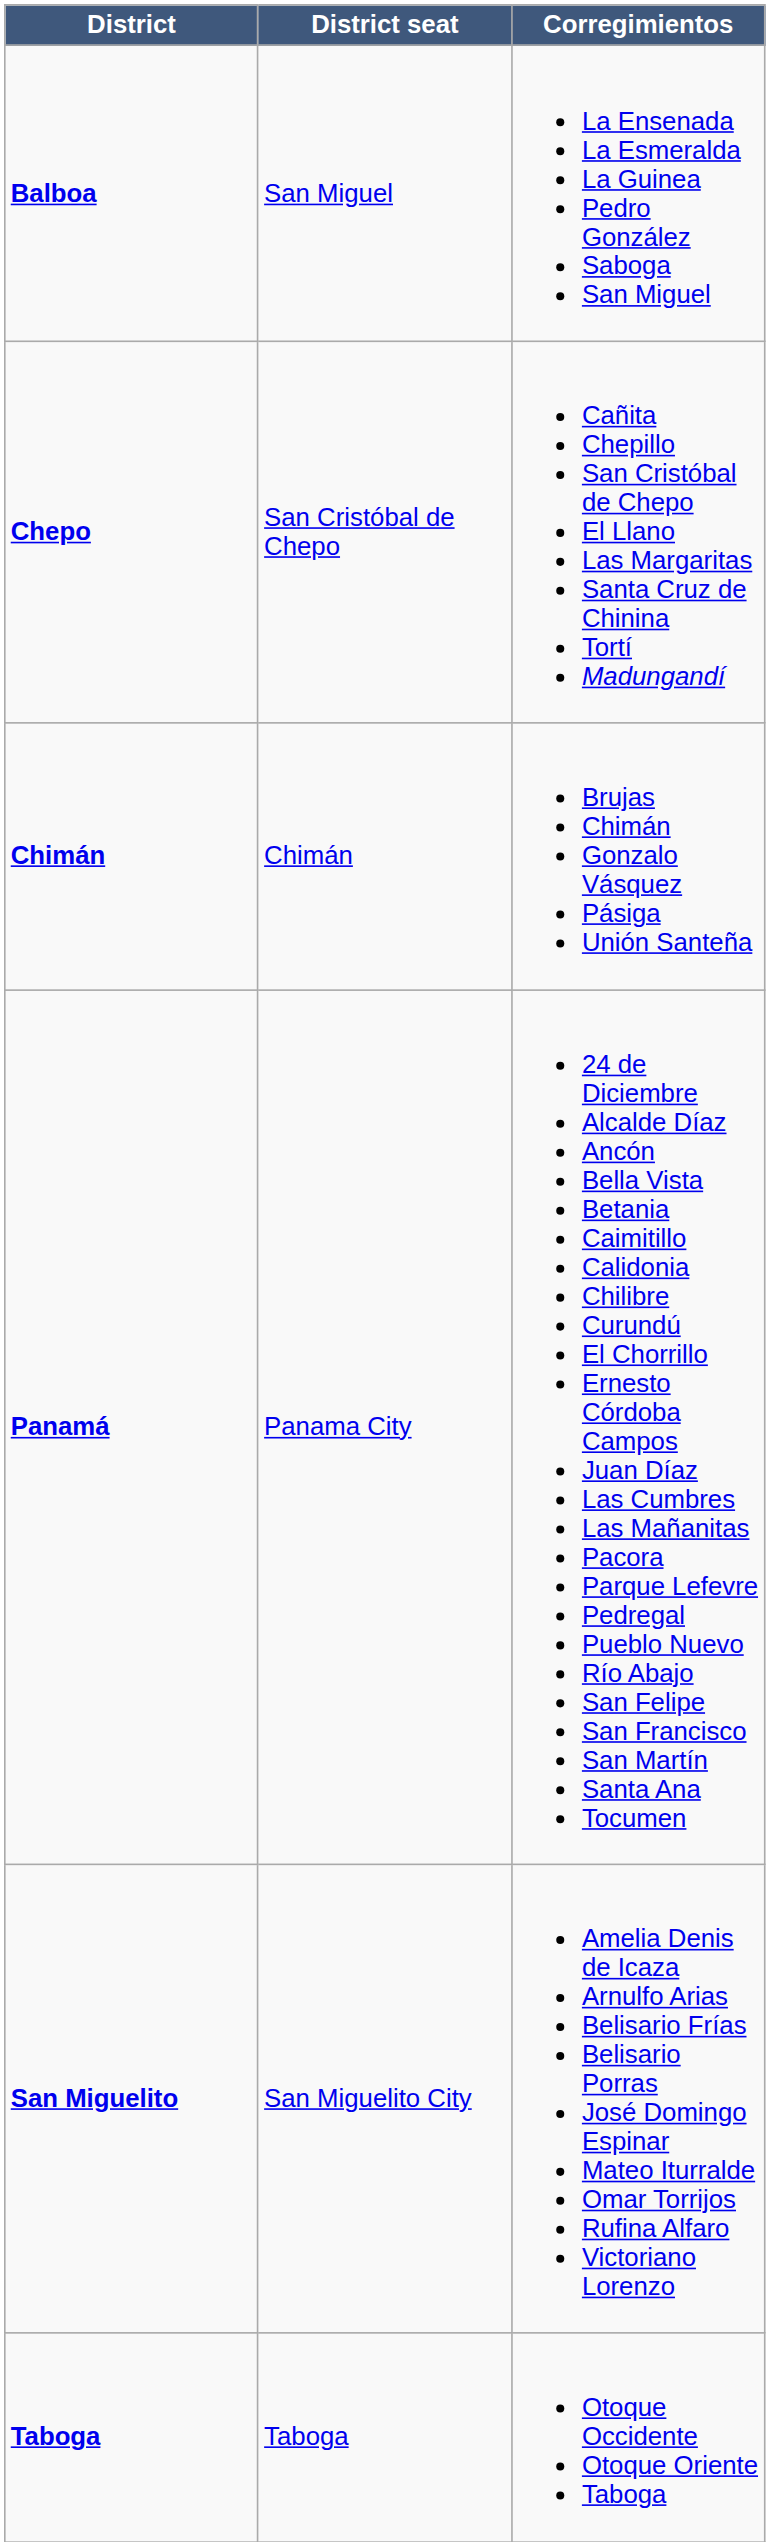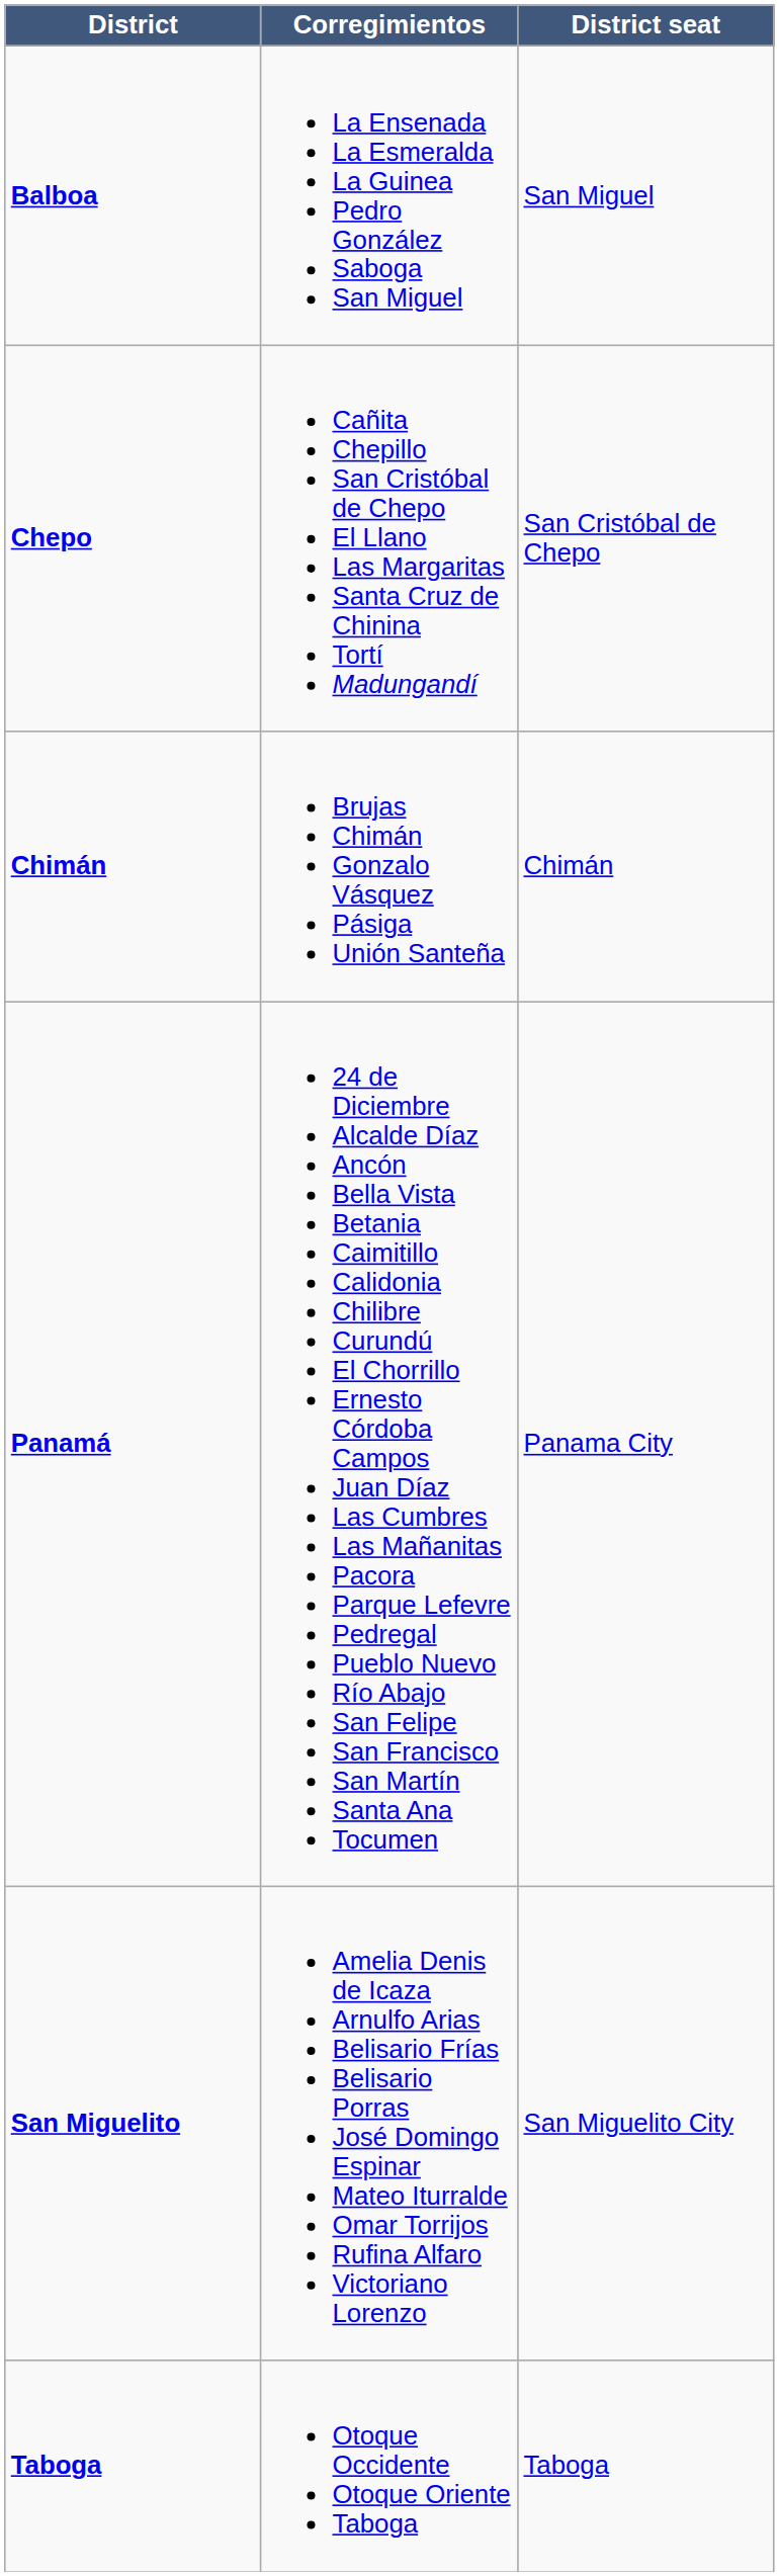columns swapped: Corregimientos <-> District seat
